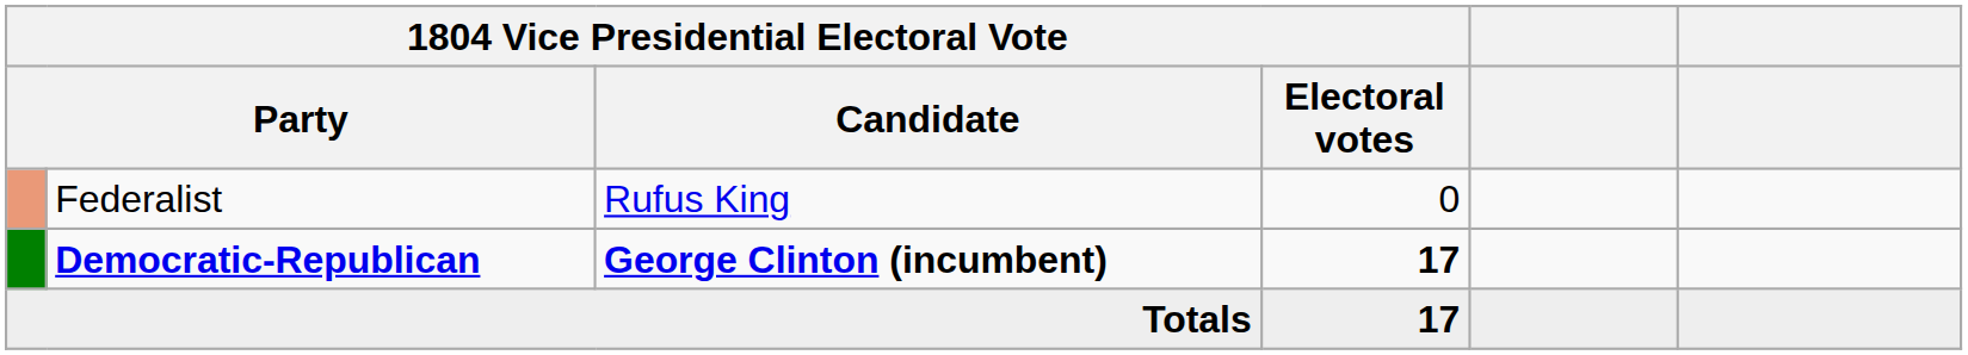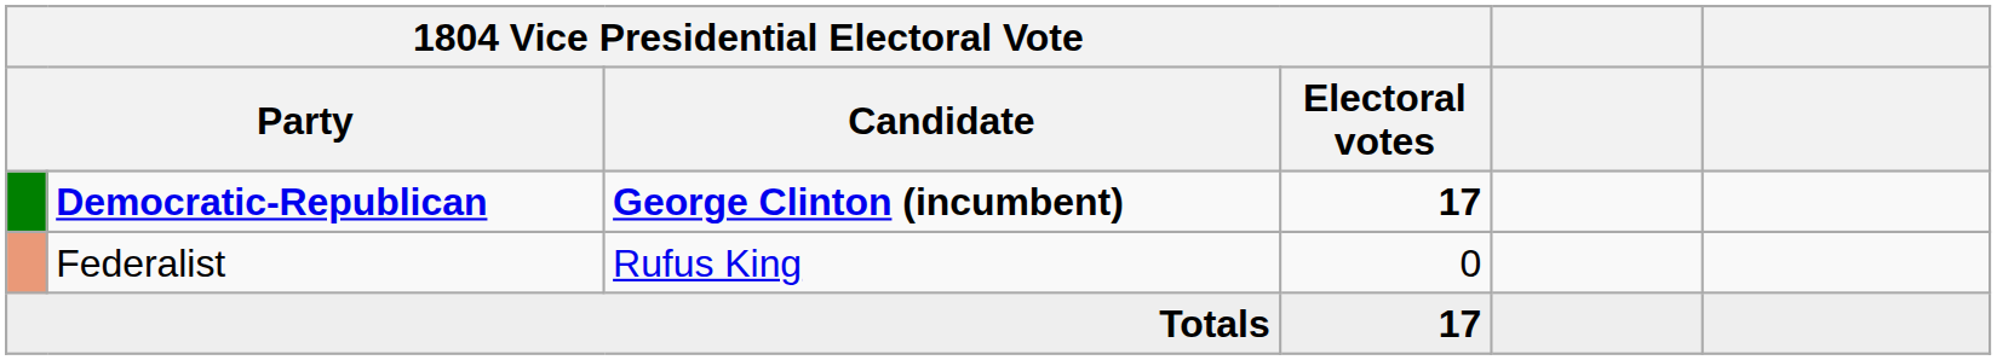rows swapped: Democratic-Republican <-> Federalist
